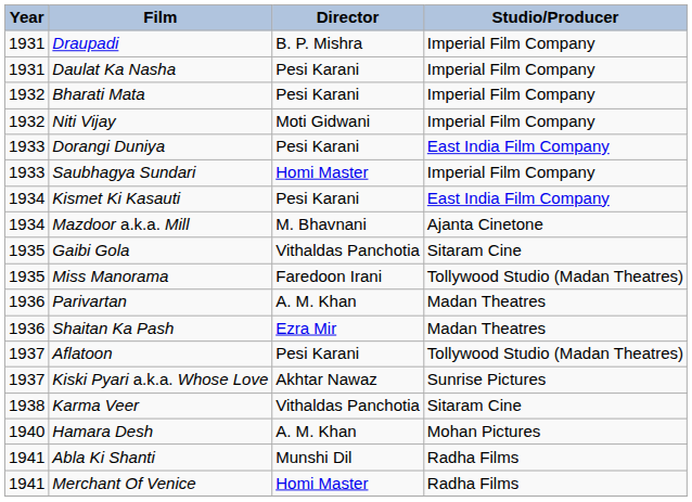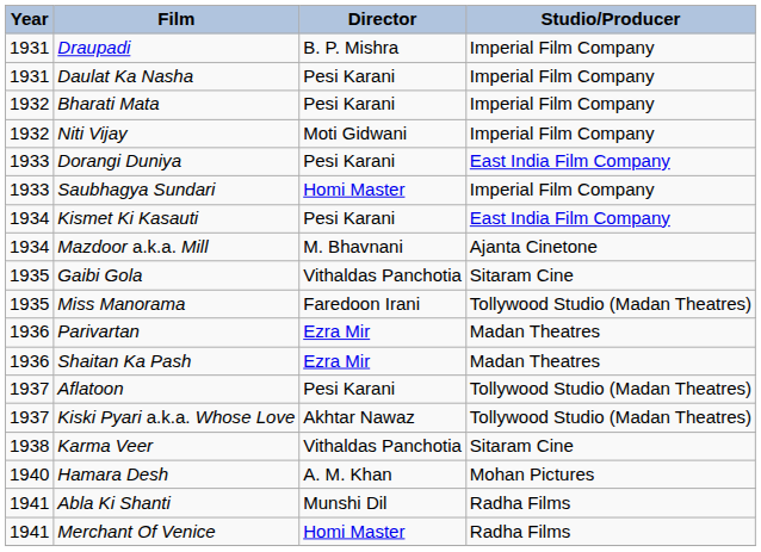Parivartan | Director: A. M. Khan -> Ezra Mir
Kiski Pyari a.k.a. Whose Love | Studio/Producer: Sunrise Pictures -> Tollywood Studio (Madan Theatres)
